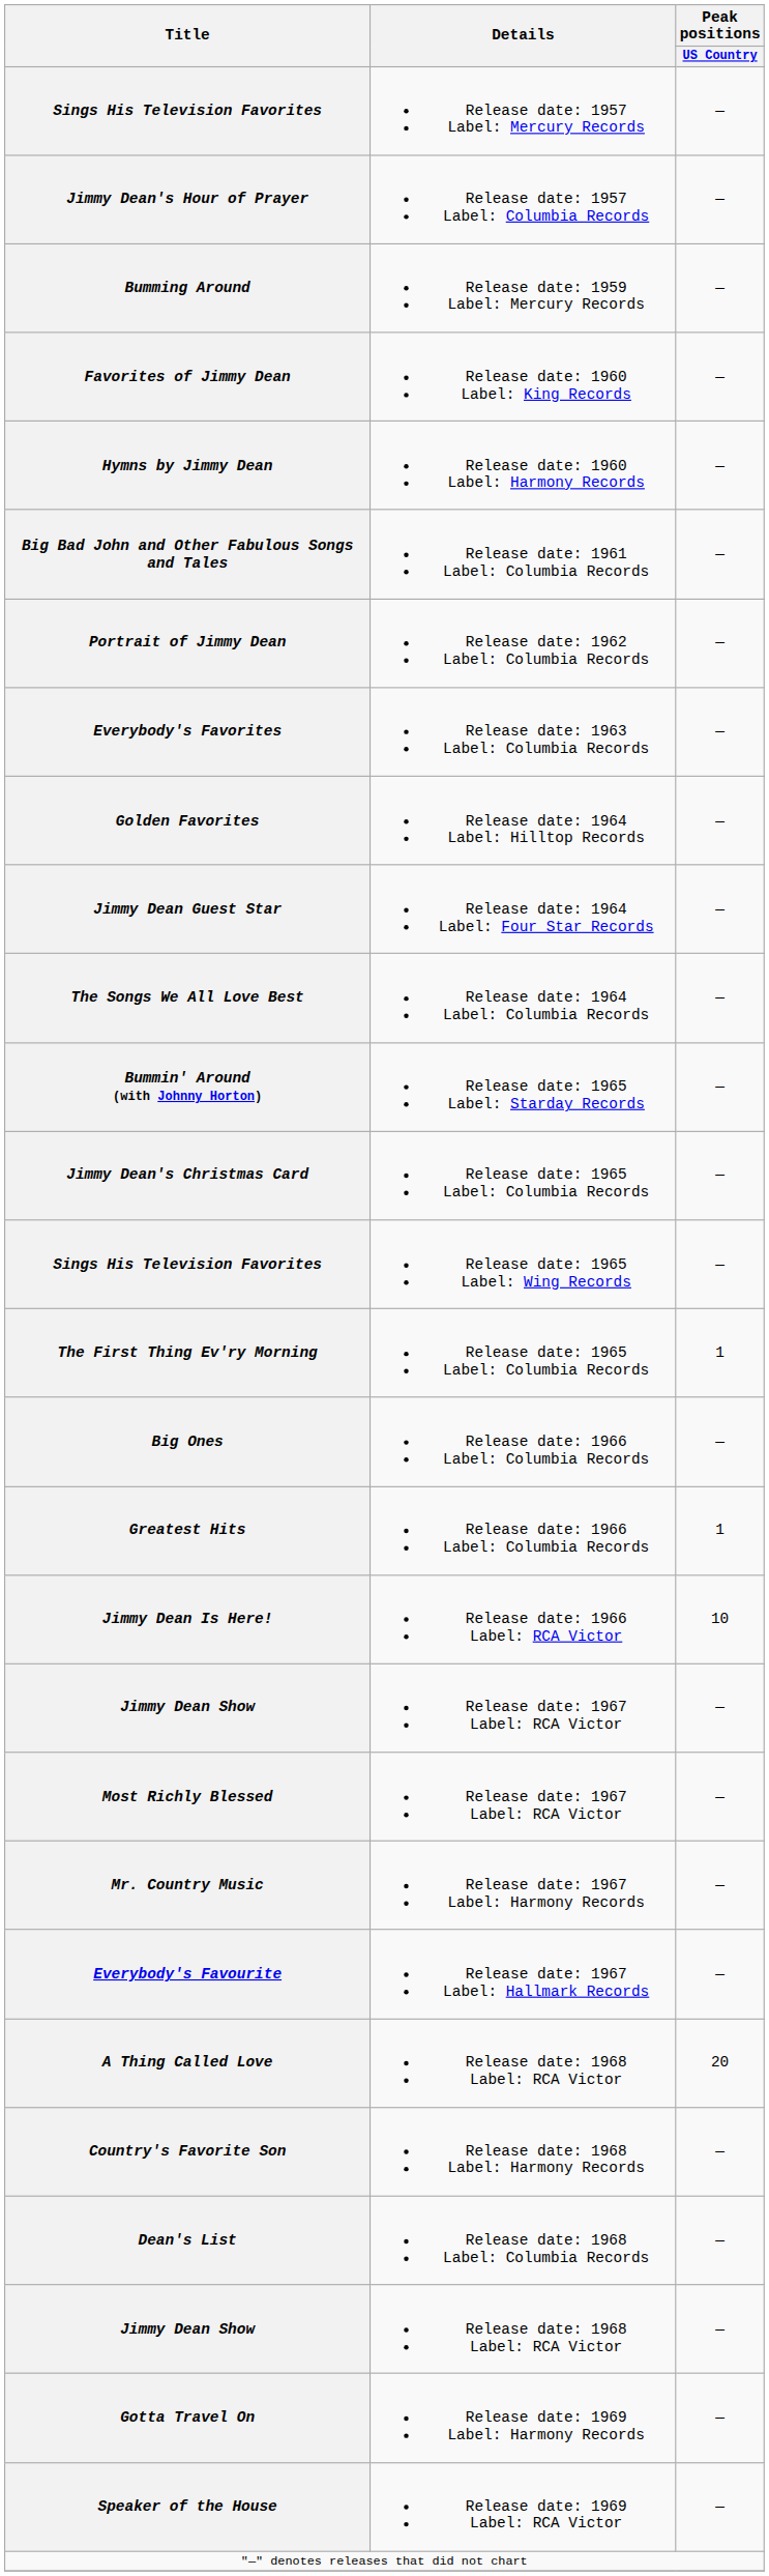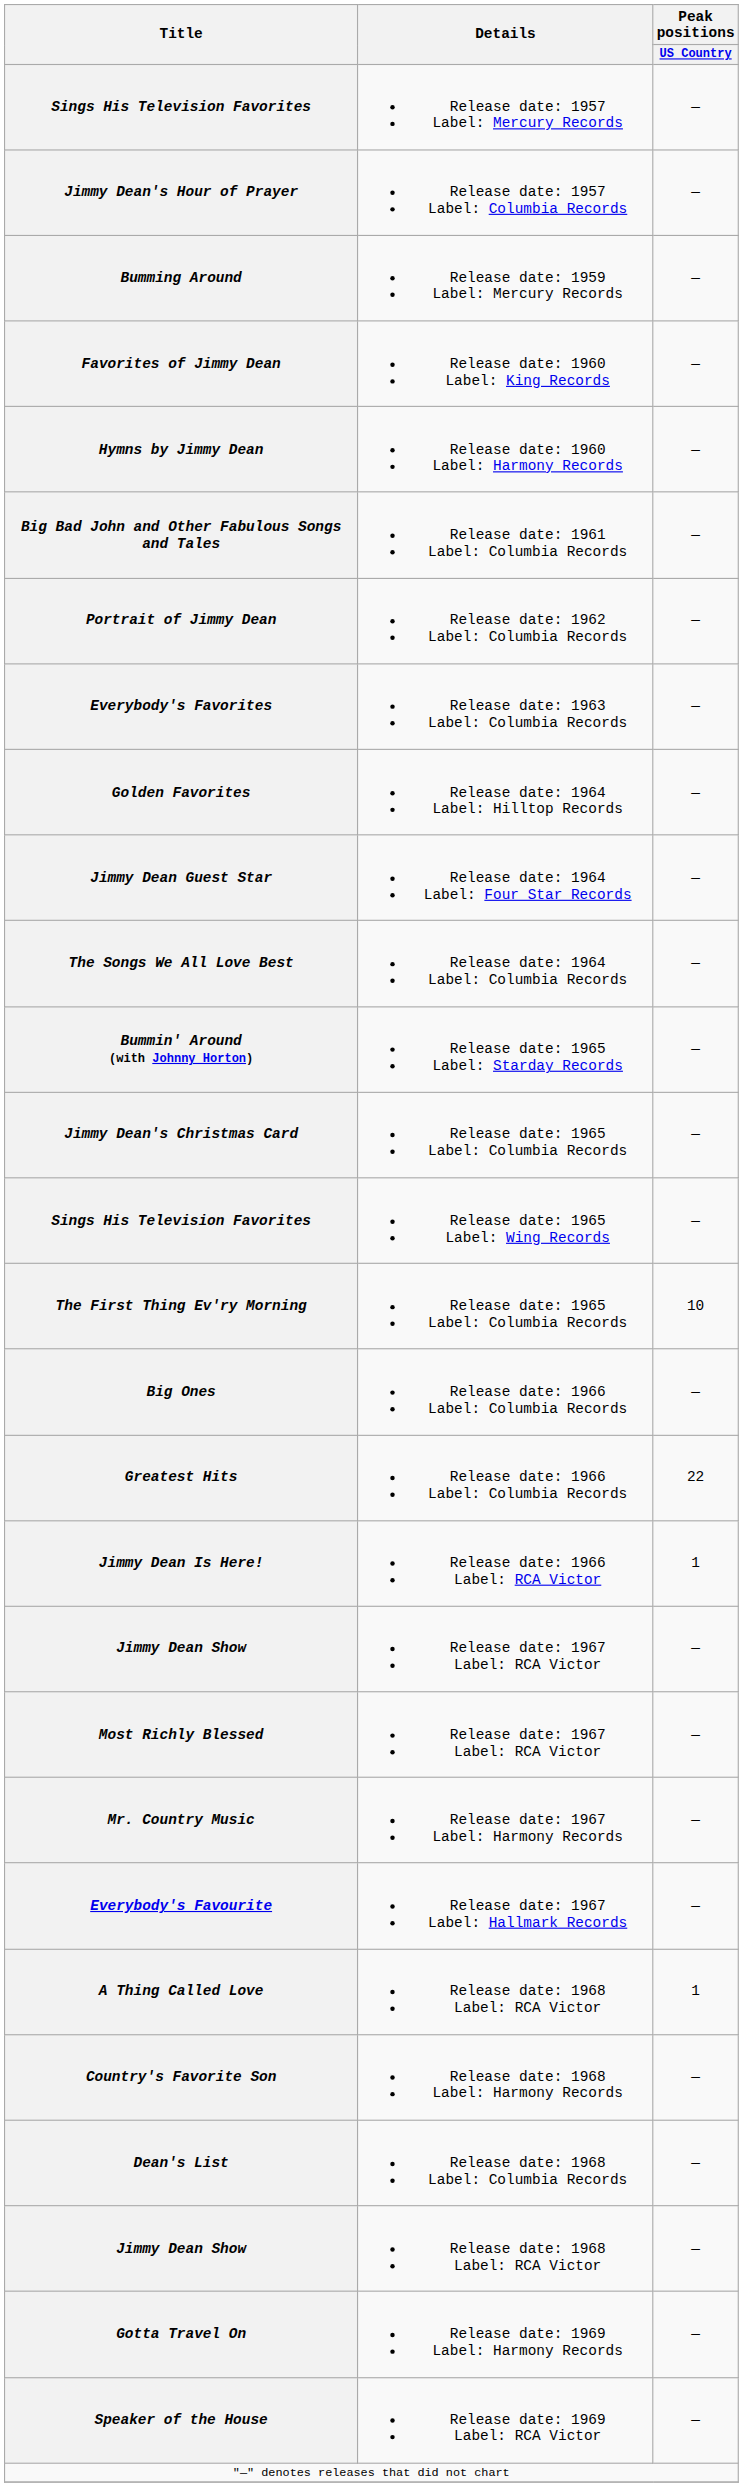The First Thing Ev'ry Morning | Peak positions / US Country: 1 -> 10
Greatest Hits | Peak positions / US Country: 1 -> 22
Jimmy Dean Is Here! | Peak positions / US Country: 10 -> 1
A Thing Called Love | Peak positions / US Country: 20 -> 1
